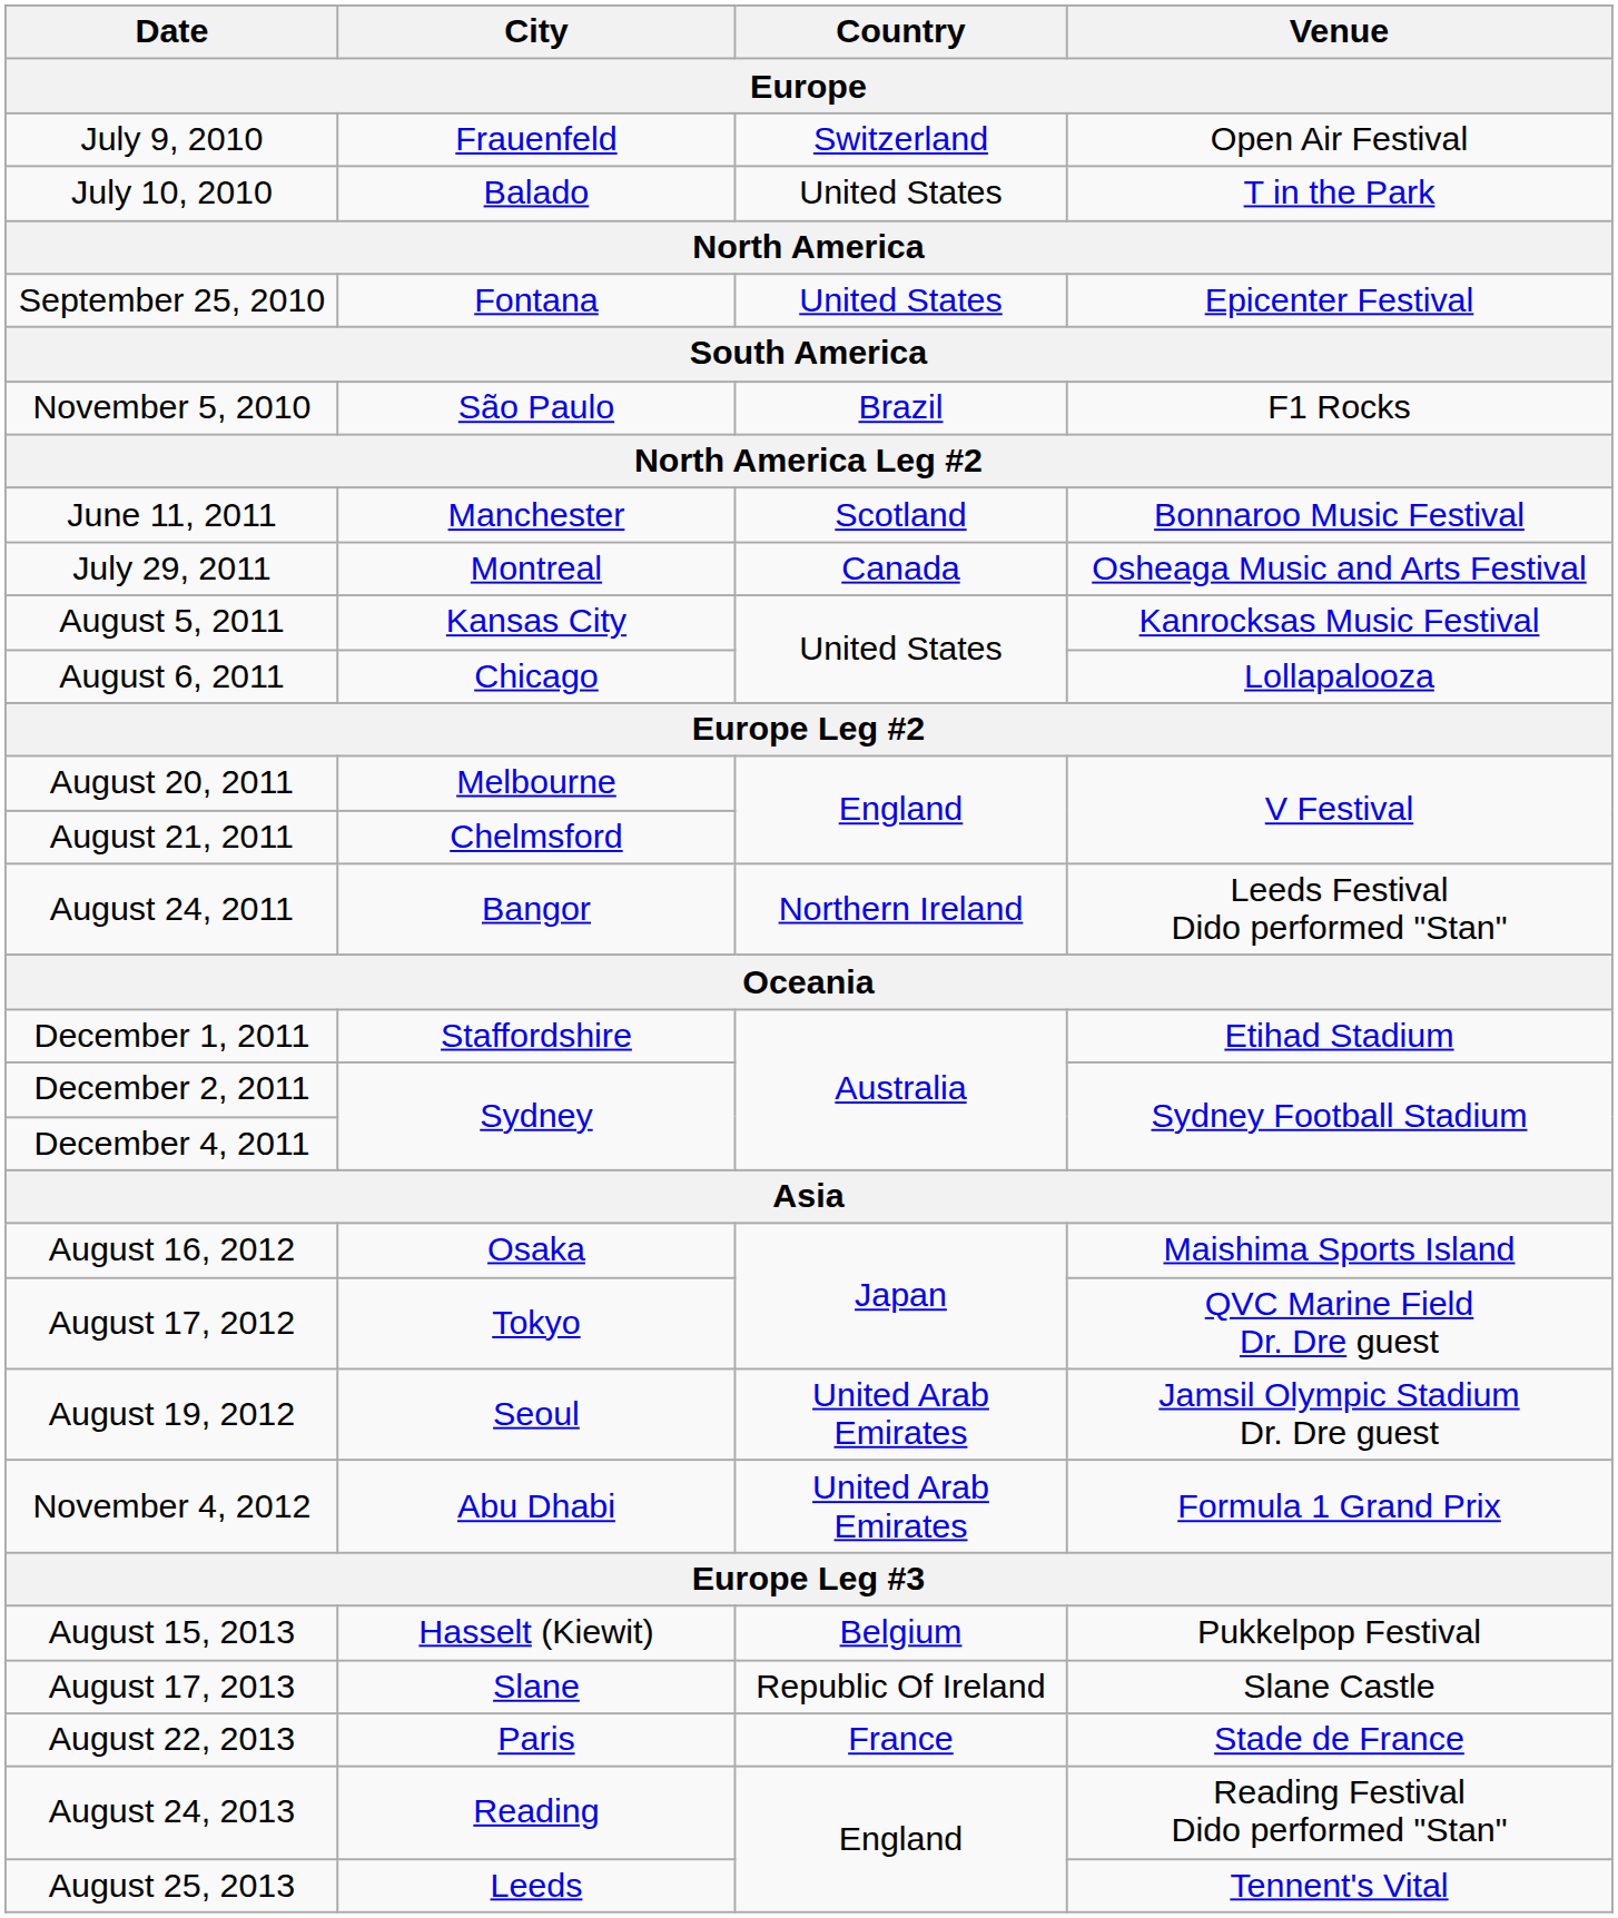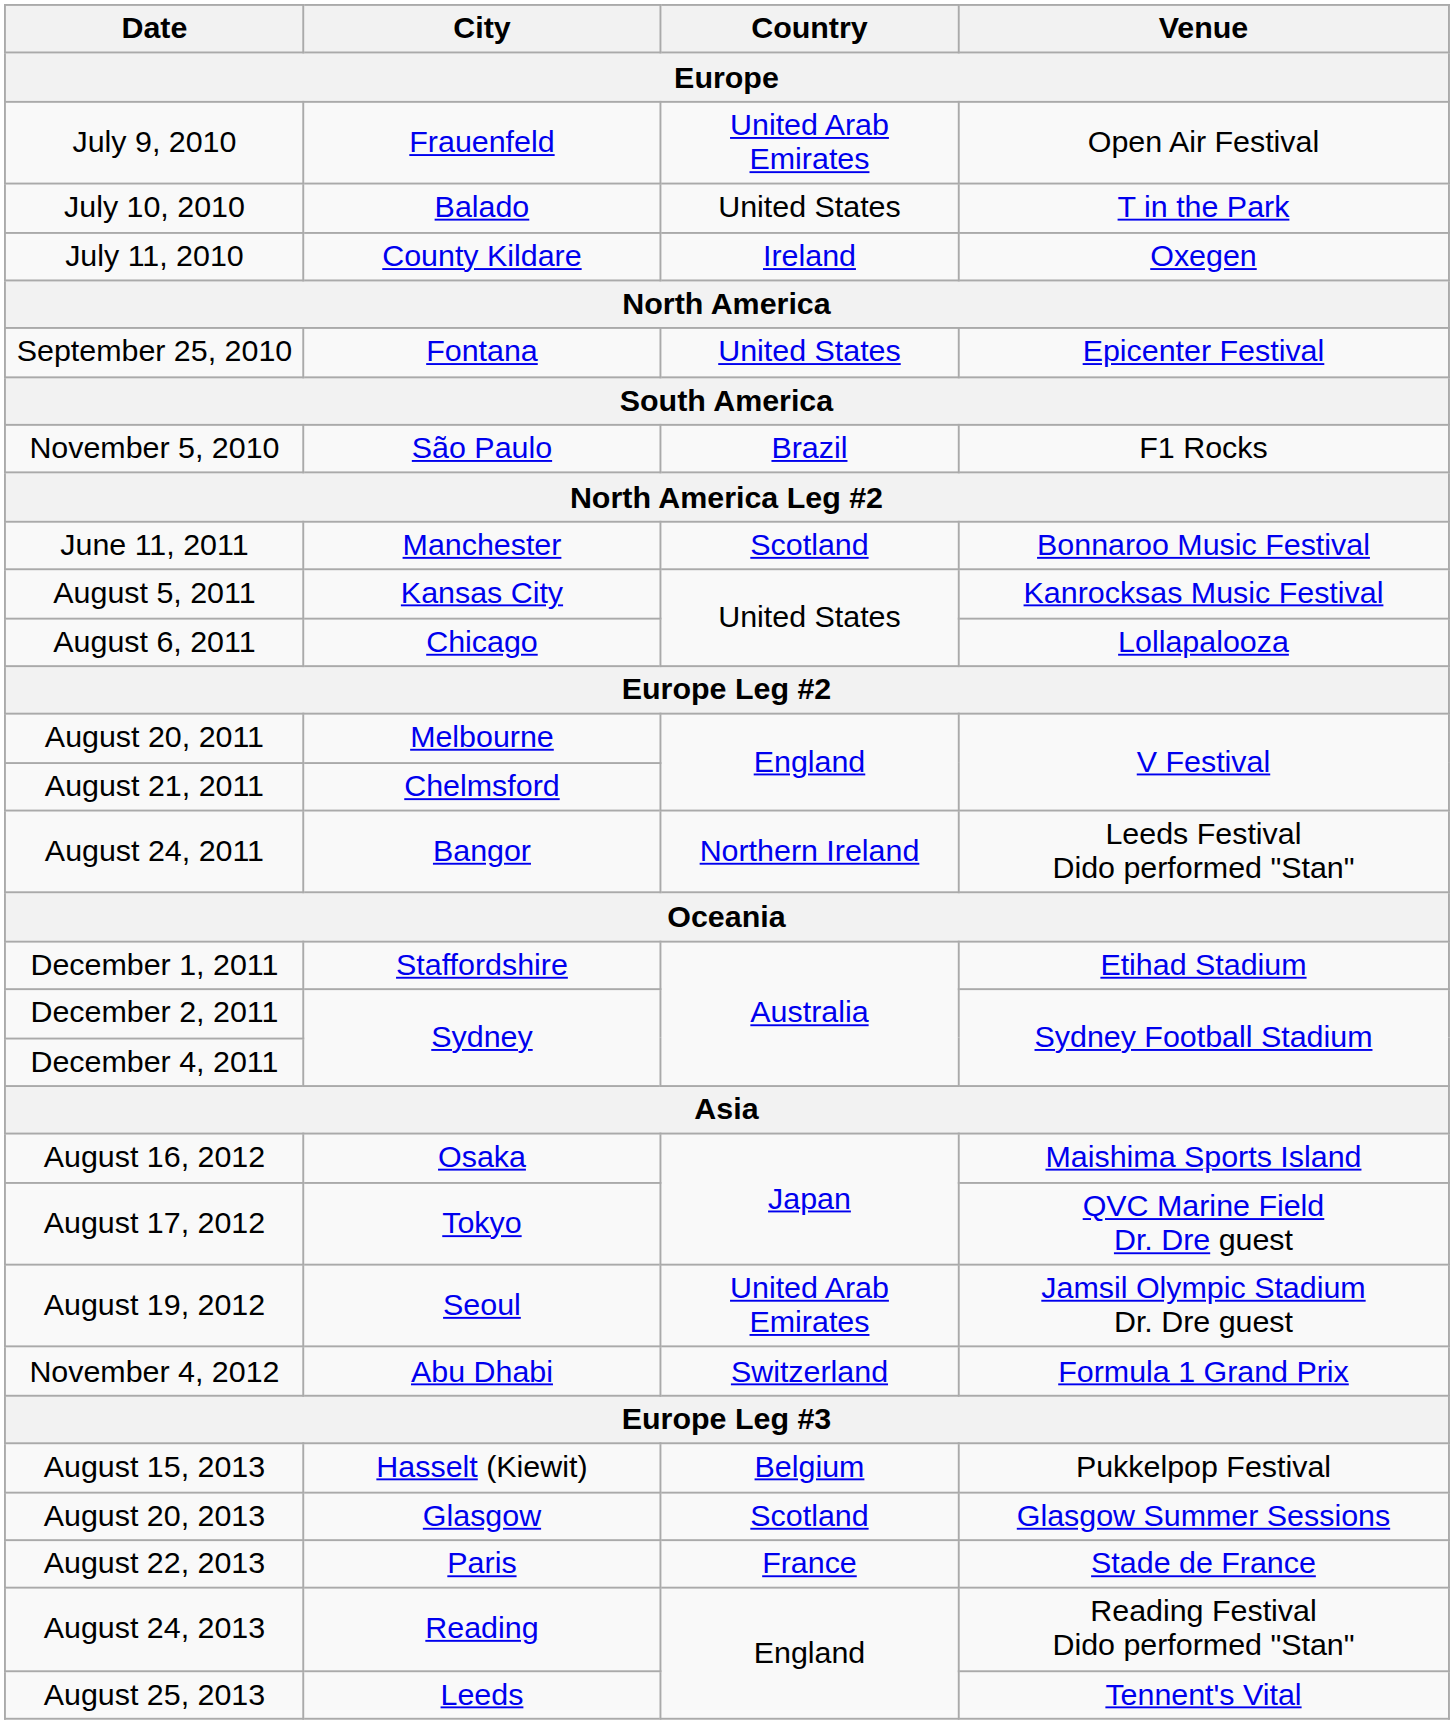July 9, 2010 | Country: Switzerland -> United Arab Emirates
+ row: July 11, 2010 | County Kildare | Ireland | Oxegen
- row: July 29, 2011 | Montreal | Canada | Osheaga Music and Arts Festival
November 4, 2012 | Country: United Arab Emirates -> Switzerland
- row: August 17, 2013 | Slane | Republic Of Ireland | Slane Castle
+ row: August 20, 2013 | Glasgow | Scotland | Glasgow Summer Sessions
